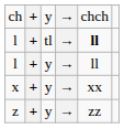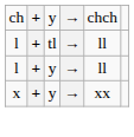l / tl | column 5: bold -> normal
- row: z | + | y | → | zz
